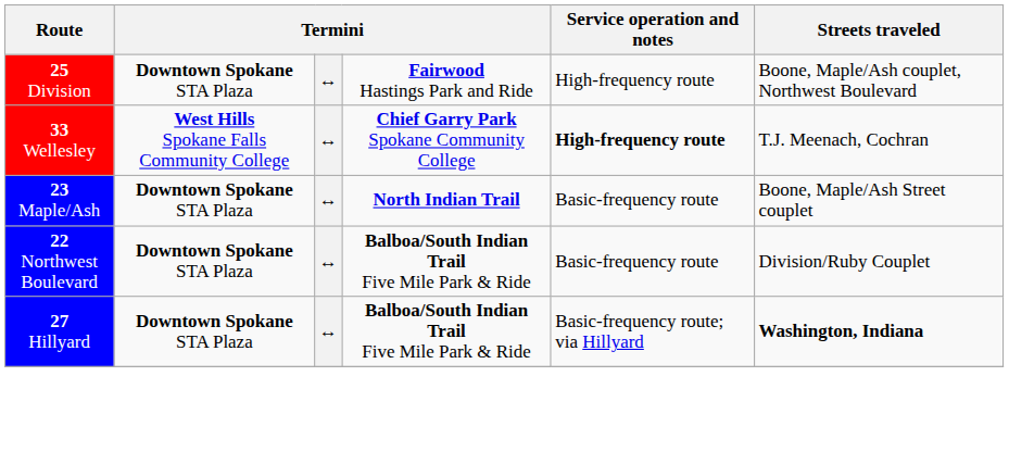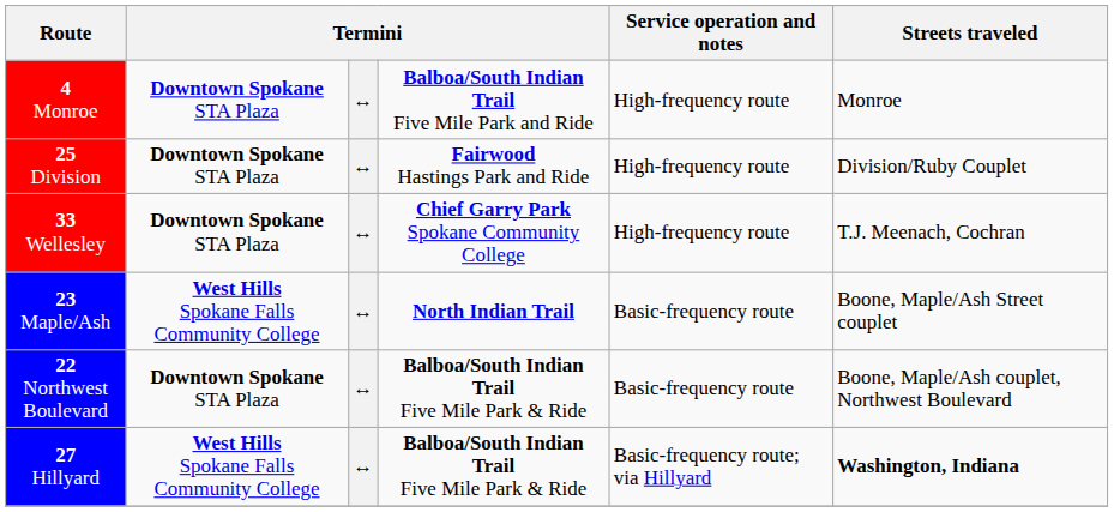+ row: 4 Monroe | Downtown Spokane STA Plaza | ↔ | Balboa/South Indian Trail Five Mile Park and Ride | High-frequency route | Monroe
25 Division | Streets traveled: Boone, Maple/Ash couplet, Northwest Boulevard -> Division/Ruby Couplet
33 Wellesley | column 2: West Hills Spokane Falls Community College -> Downtown Spokane STA Plaza
33 Wellesley | Service operation and notes: bold -> normal
23 Maple/Ash | column 2: Downtown Spokane STA Plaza -> West Hills Spokane Falls Community College
22 Northwest Boulevard | Streets traveled: Division/Ruby Couplet -> Boone, Maple/Ash couplet, Northwest Boulevard
27 Hillyard | column 2: Downtown Spokane STA Plaza -> West Hills Spokane Falls Community College
